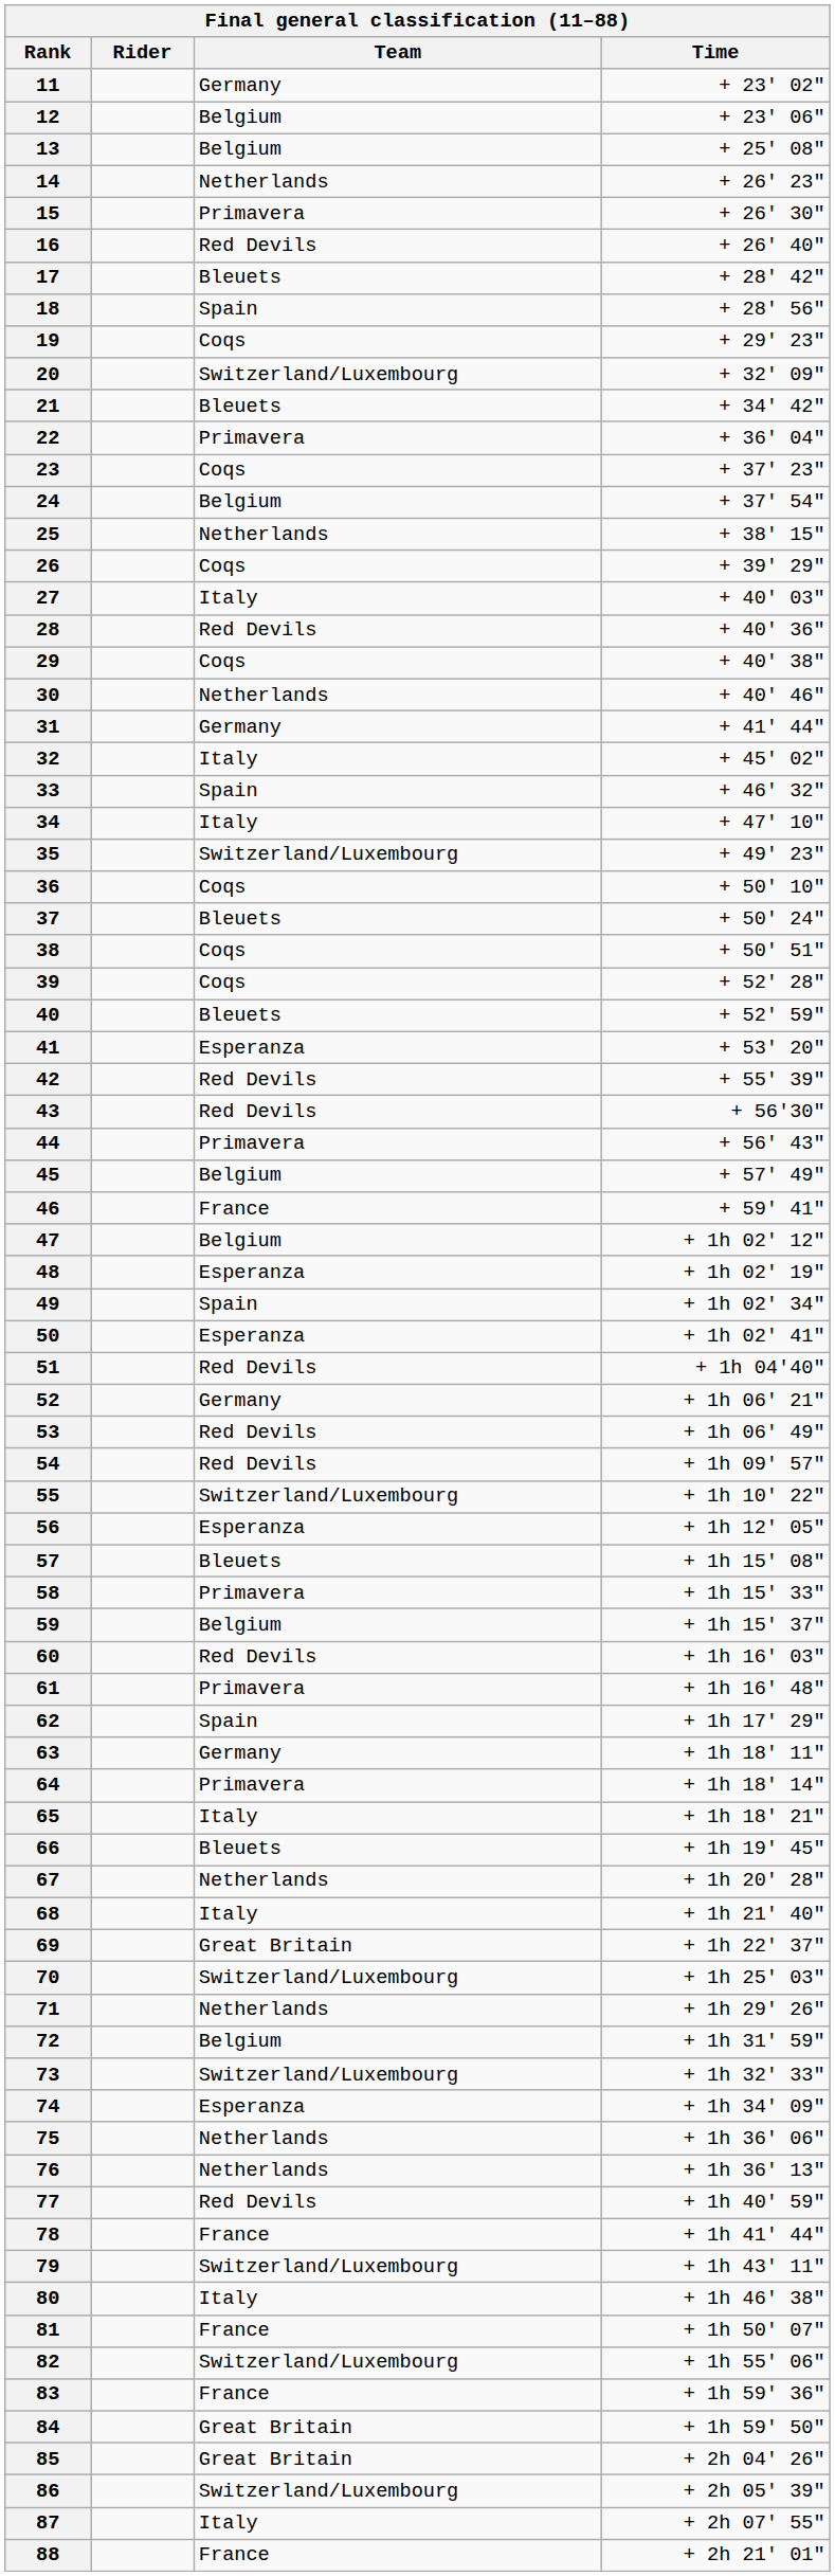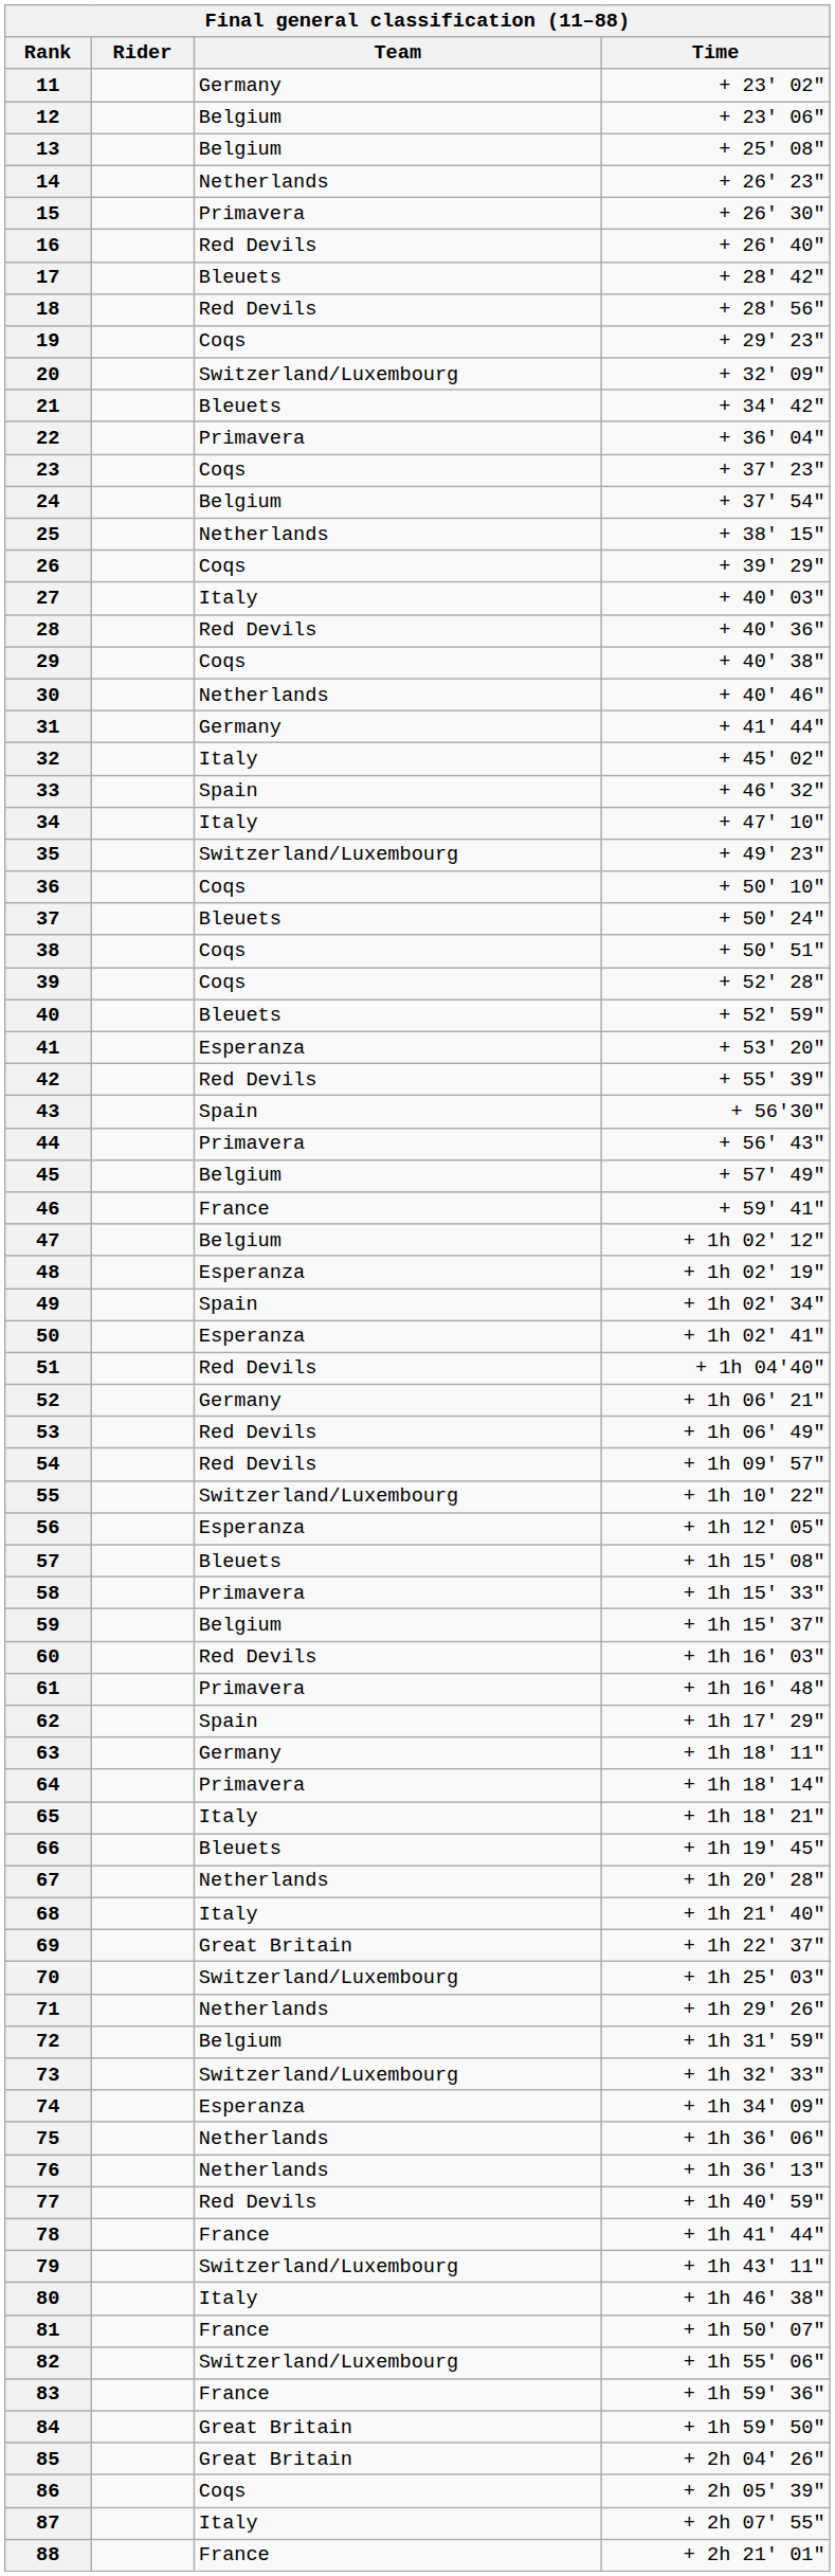18 | Team: Spain -> Red Devils
43 | Team: Red Devils -> Spain
86 | Team: Switzerland/Luxembourg -> Coqs
